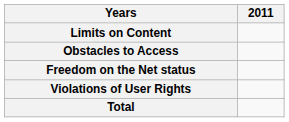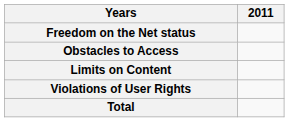rows swapped: Freedom on the Net status <-> Limits on Content
